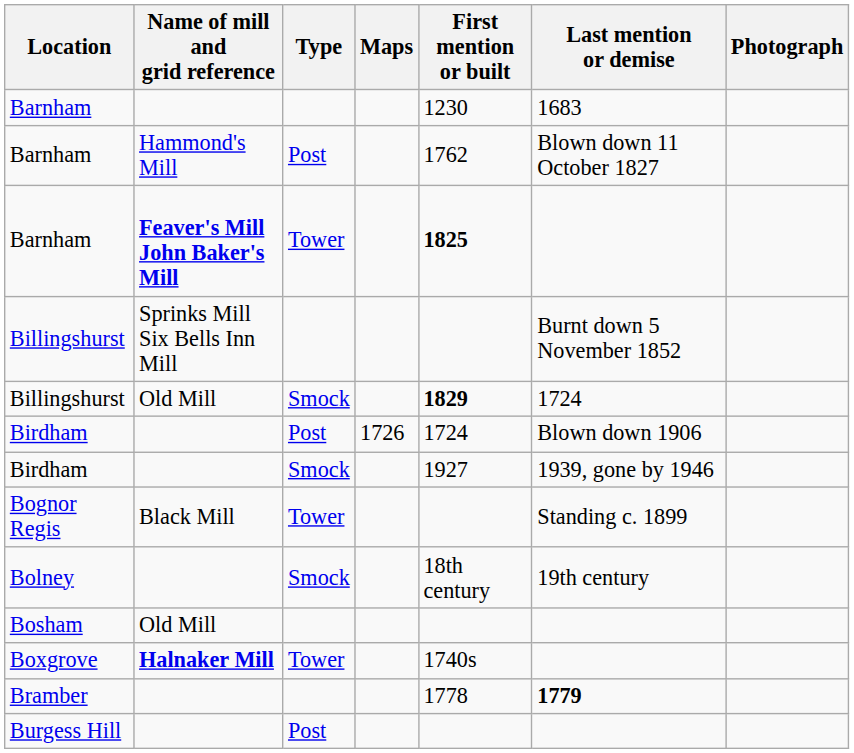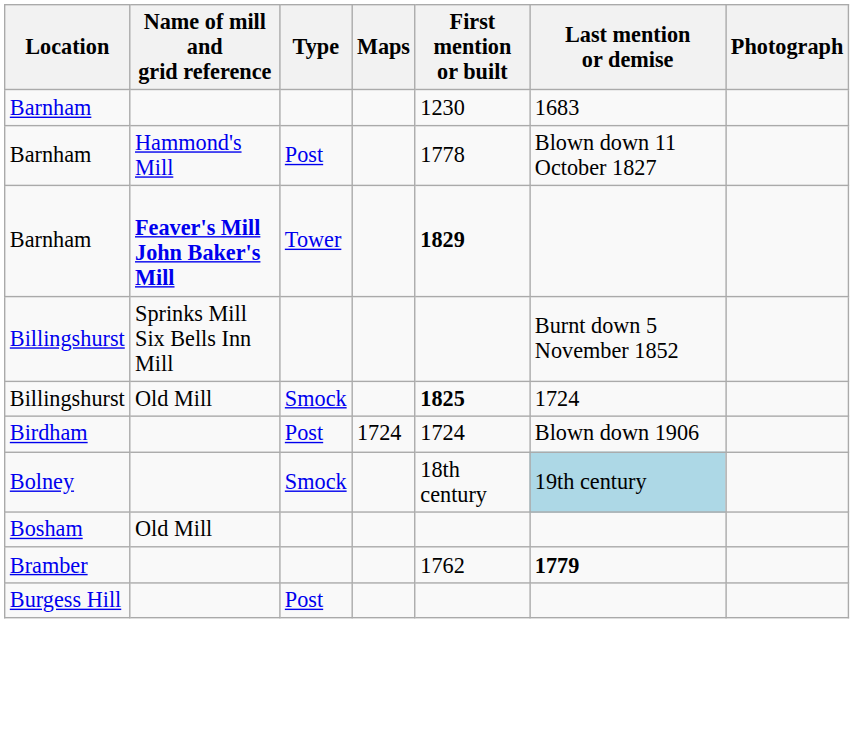Barnham / Post | First mention or built: 1762 -> 1778
Barnham / Tower | First mention or built: 1825 -> 1829
Billingshurst / Smock | First mention or built: 1829 -> 1825
Birdham / Post | Maps: 1726 -> 1724
- row: Birdham | Smock | 1927 | 1939, gone by 1946
- row: Bognor Regis | Black Mill | Tower | Standing c. 1899
Bolney | Last mention or demise: no background -> lightblue background
- row: Boxgrove | Halnaker Mill | Tower | 1740s
Bramber | First mention or built: 1778 -> 1762
